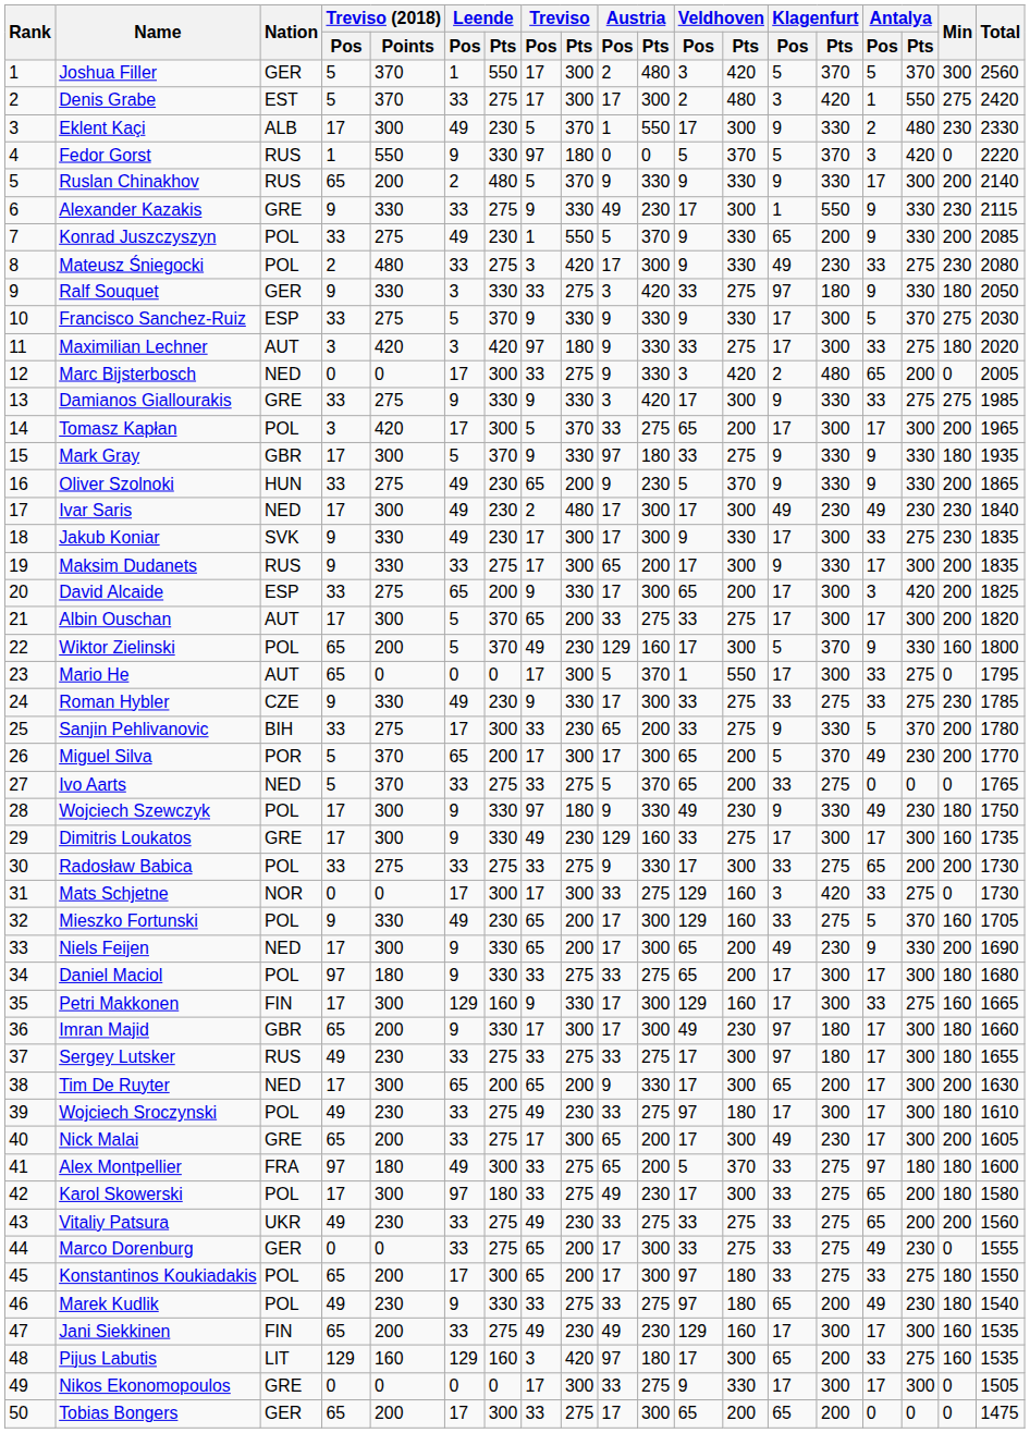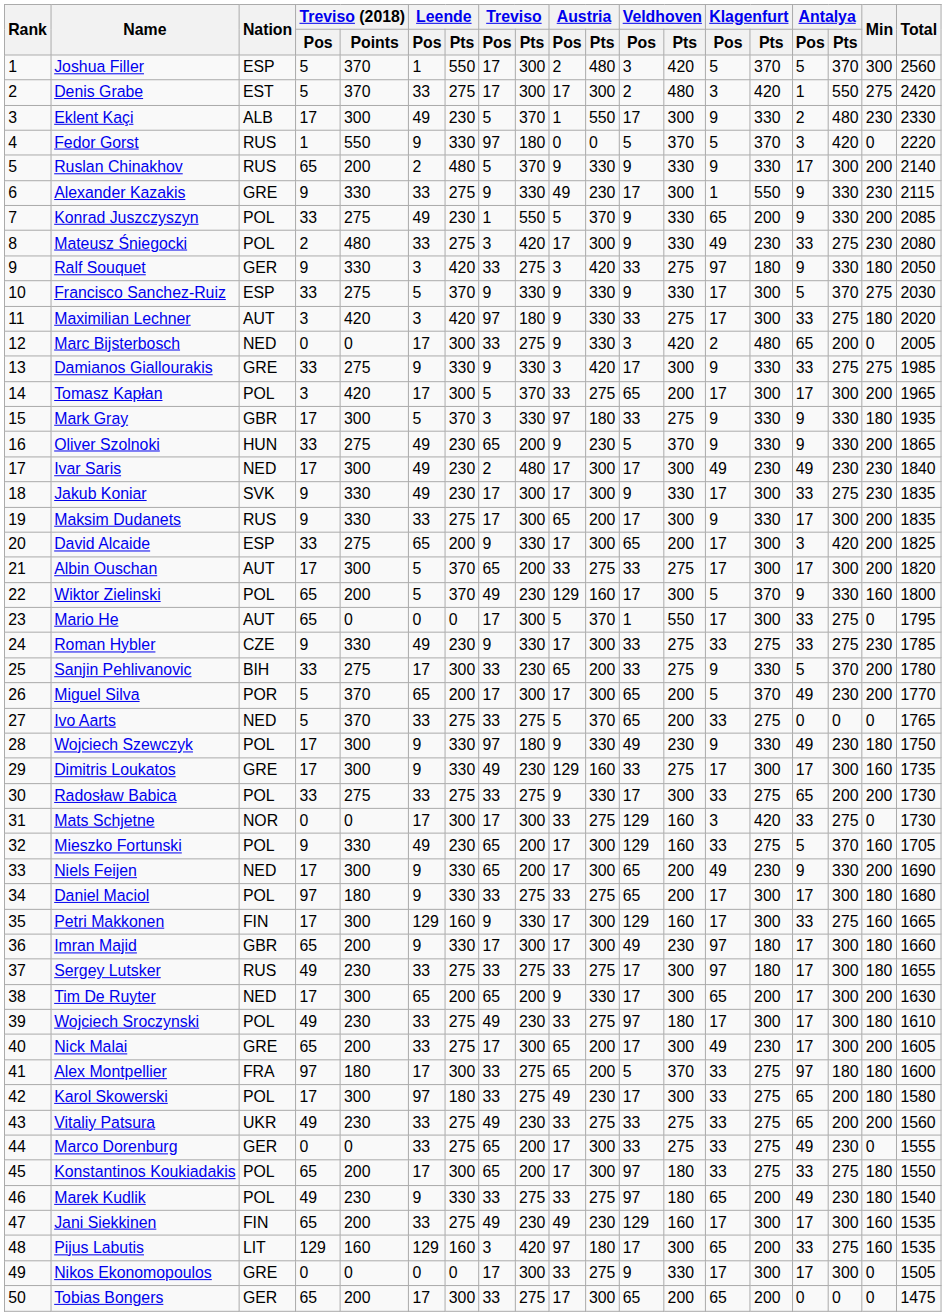Joshua Filler | Nation: GER -> ESP
Ralf Souquet | Leende / Pts: 330 -> 420
Mark Gray | Treviso / Pos: 9 -> 3
Alex Montpellier | Leende / Pos: 49 -> 17
